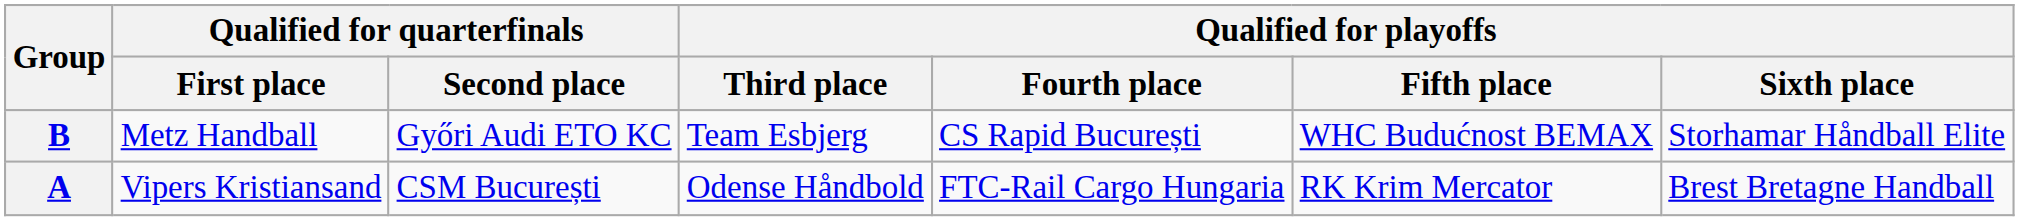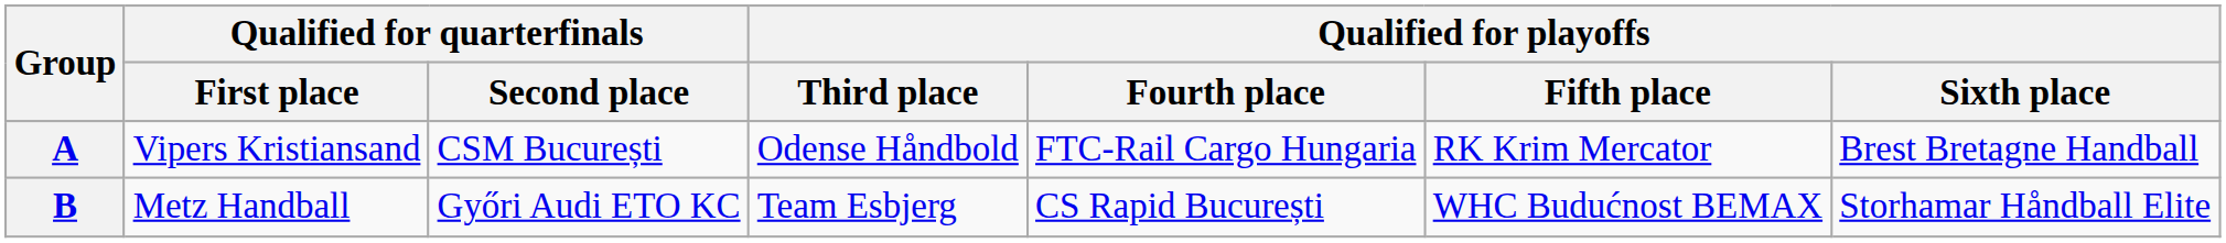rows swapped: A <-> B
